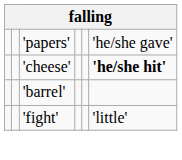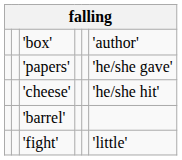+ row: 'box' | 'author'
'cheese' | column 6: bold -> normal
